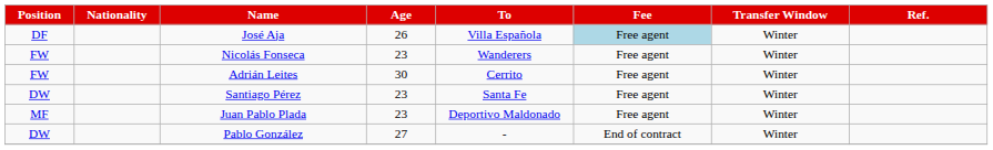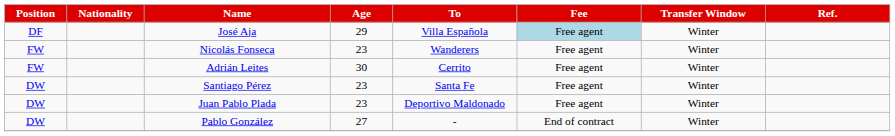José Aja | Age: 26 -> 29
Juan Pablo Plada | Position: MF -> DW
